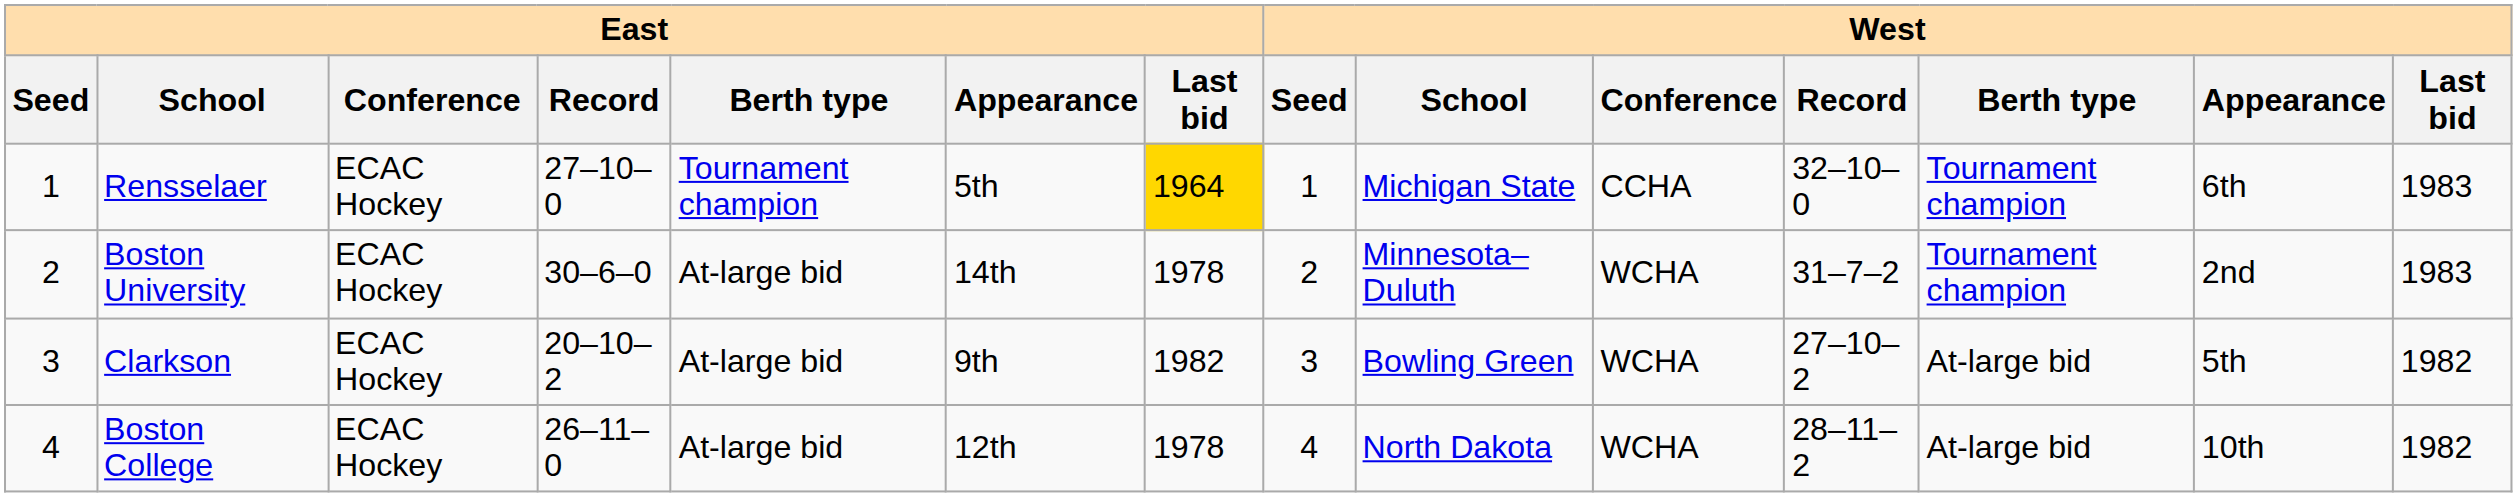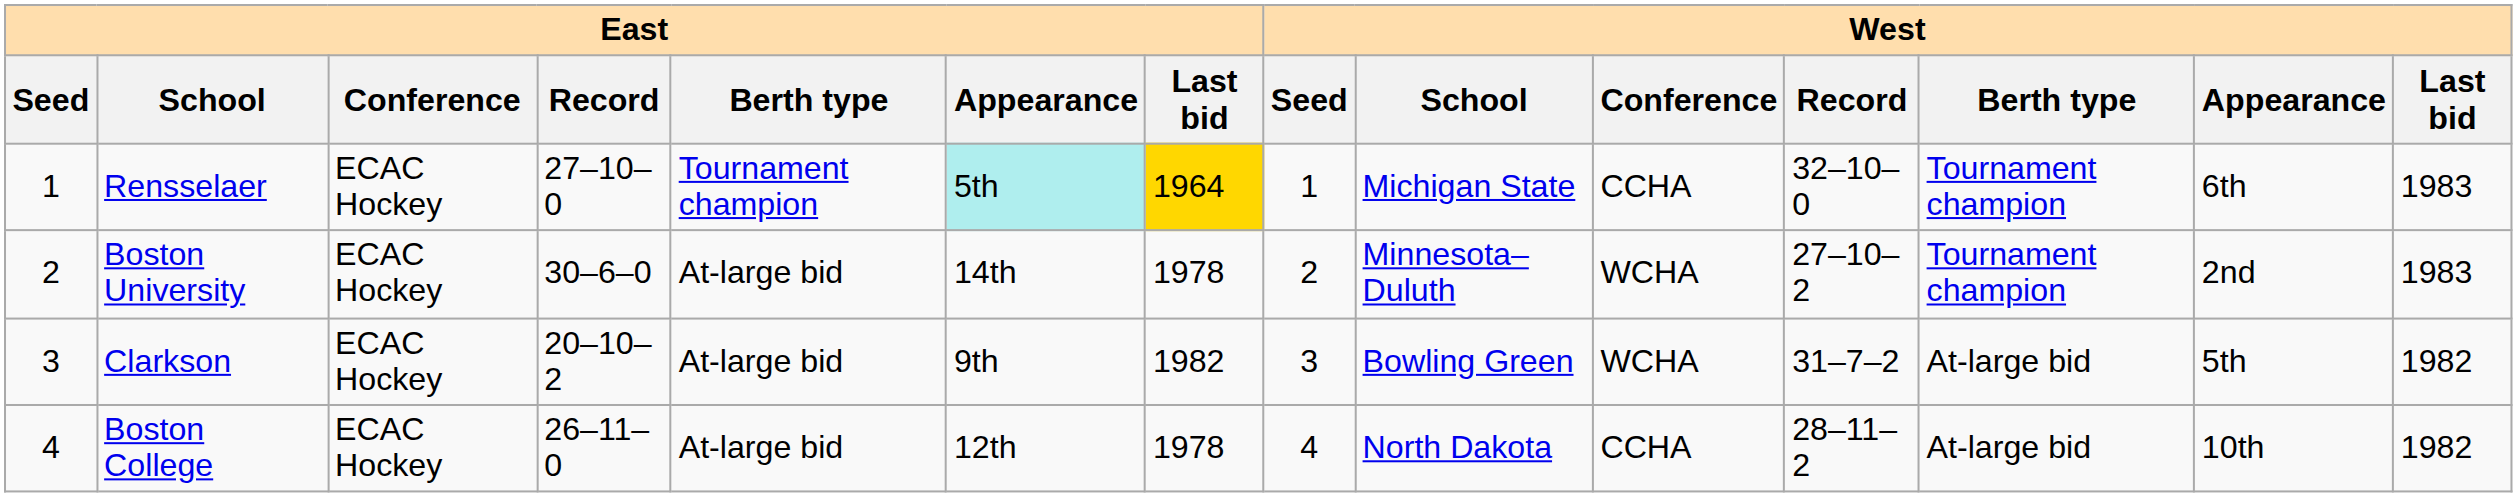Rensselaer | East / Appearance: no background -> paleturquoise background
Boston University | West / Record: 31–7–2 -> 27–10–2
Clarkson | West / Record: 27–10–2 -> 31–7–2
Boston College | West / Conference: WCHA -> CCHA
